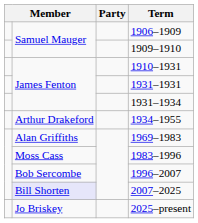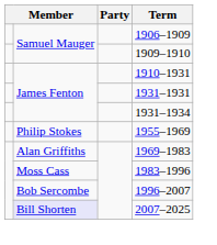- row: Arthur Drakeford | 1934–1955
+ row: Philip Stokes | 1955–1969
- row: Jo Briskey | 2025–present
